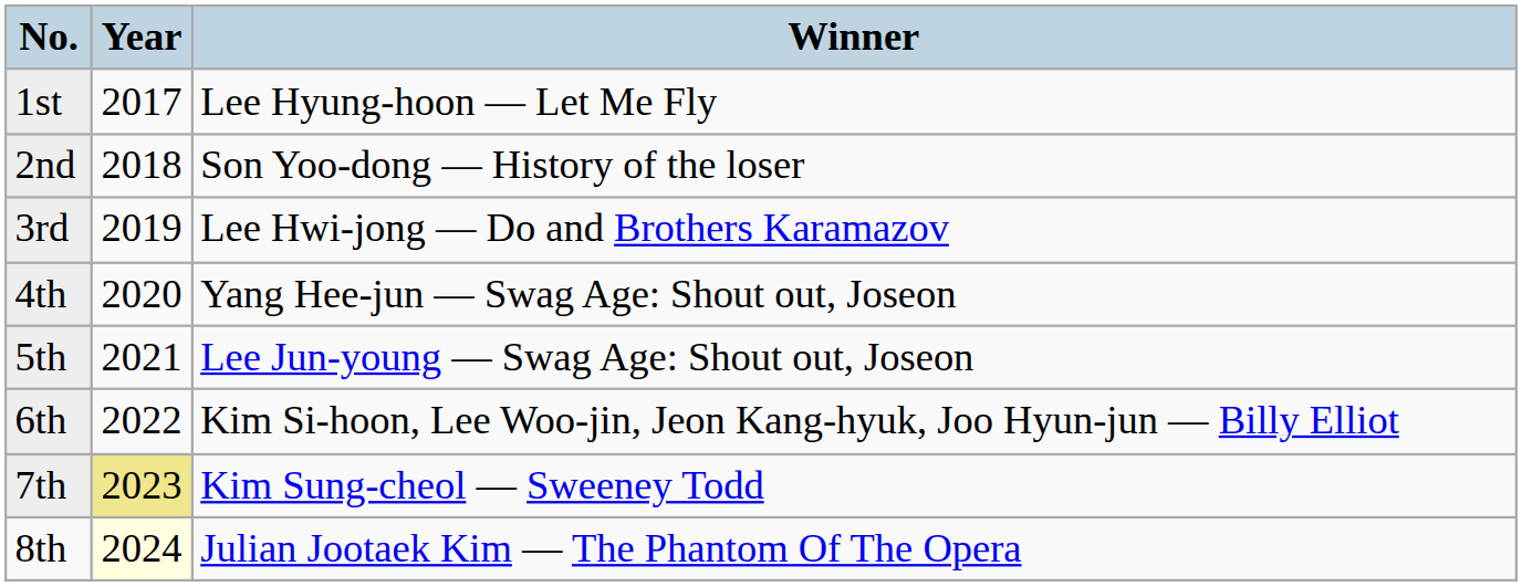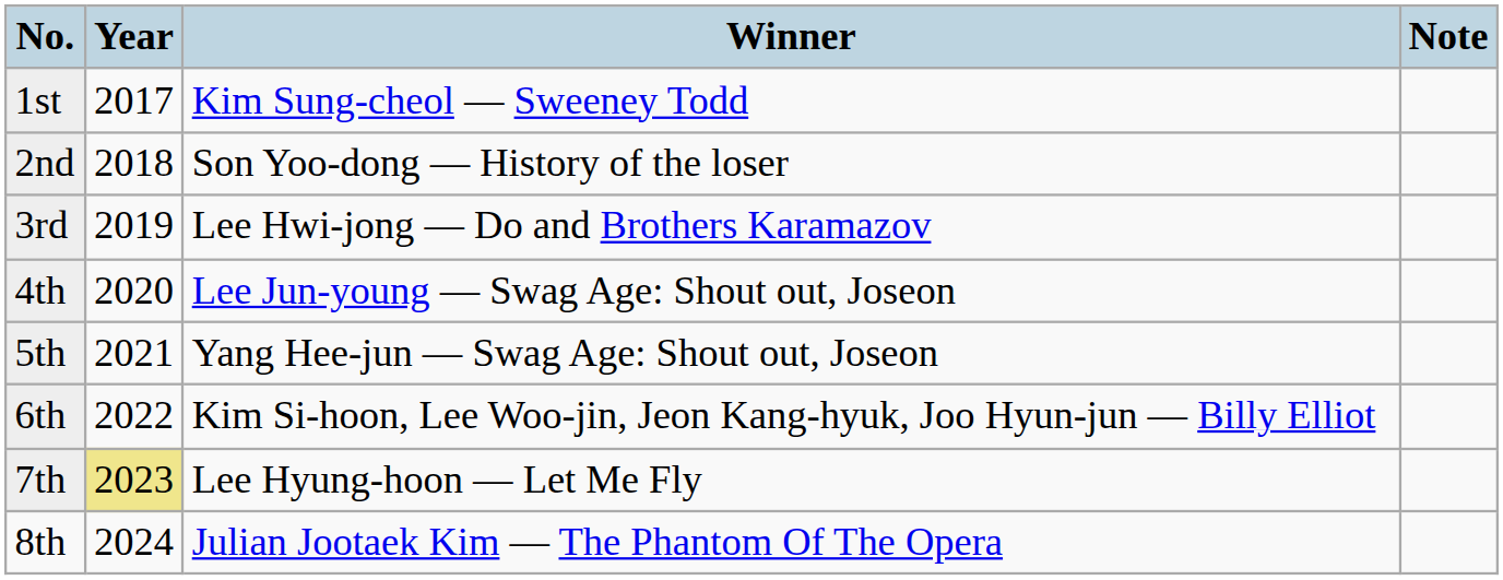+ column: Note
1st | Winner: Lee Hyung-hoon — Let Me Fly -> Kim Sung-cheol — Sweeney Todd
4th | Winner: Yang Hee-jun — Swag Age: Shout out, Joseon -> Lee Jun-young — Swag Age: Shout out, Joseon
5th | Winner: Lee Jun-young — Swag Age: Shout out, Joseon -> Yang Hee-jun — Swag Age: Shout out, Joseon
7th | Winner: Kim Sung-cheol — Sweeney Todd -> Lee Hyung-hoon — Let Me Fly
8th | Year: lightyellow background -> no background
